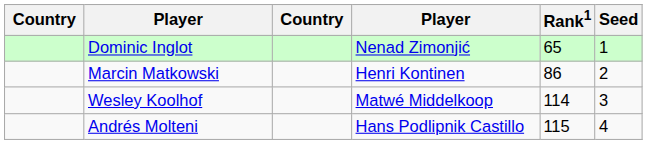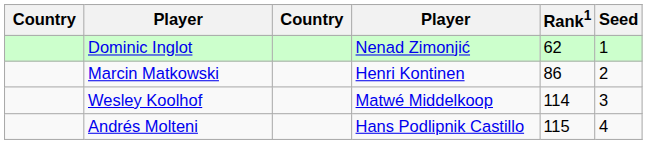Dominic Inglot | Rank1: 65 -> 62
